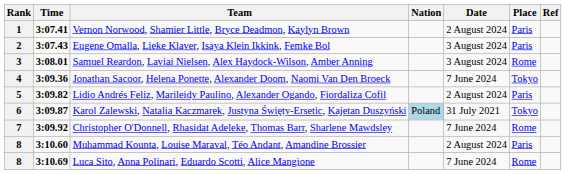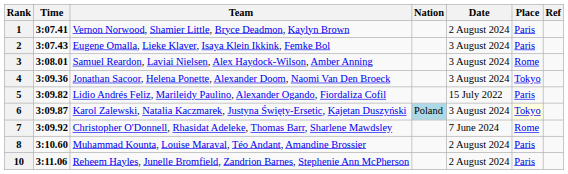4 | Date: 7 June 2024 -> 3 August 2024
5 | Date: 2 August 2024 -> 15 July 2022
6 | Date: 31 July 2021 -> 3 August 2024
6 | Place: no background -> lightyellow background
- row: 8 | 3:10.69 | Luca Sito, Anna Polinari, Eduardo Scotti, Alice Mangione | 7 June 2024 | Rome
+ row: 10 | 3:11.06 | Reheem Hayles, Junelle Bromfield, Zandrion Barnes, Stephenie Ann McPherson | 2 August 2024 | Paris
